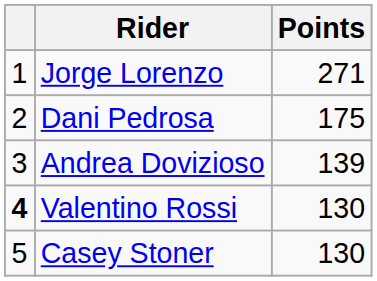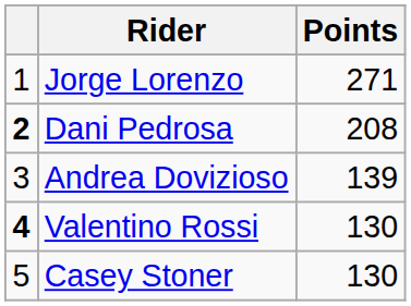Dani Pedrosa | column 1: normal -> bold
Dani Pedrosa | Points: 175 -> 208
